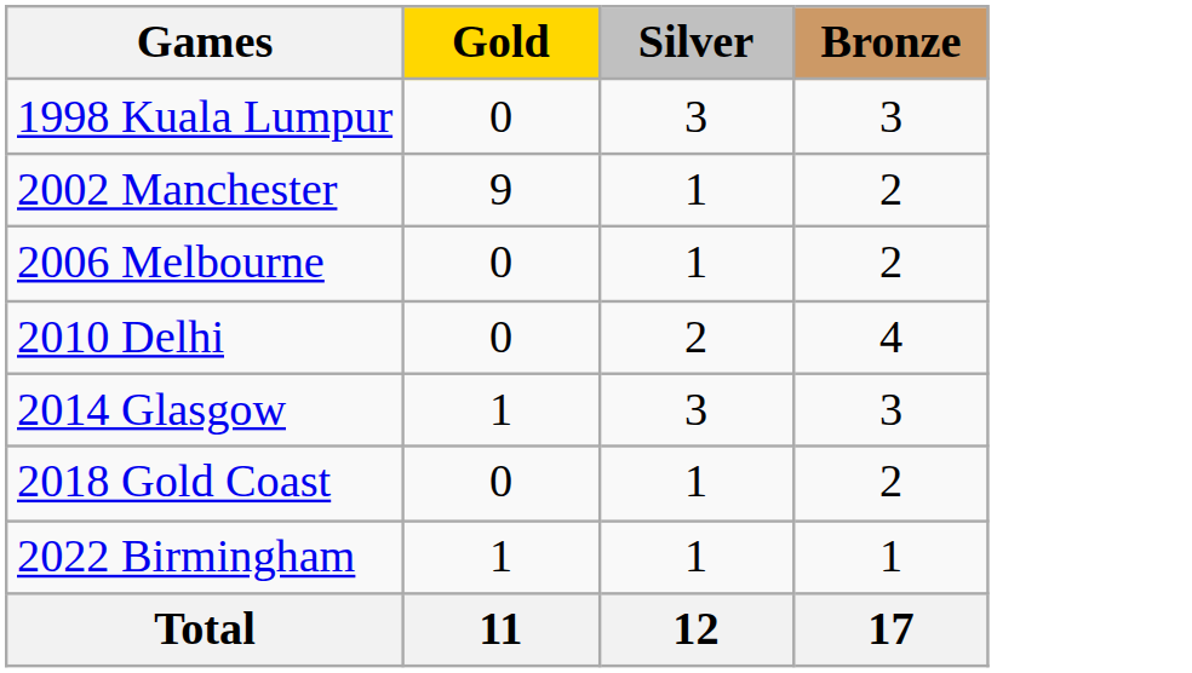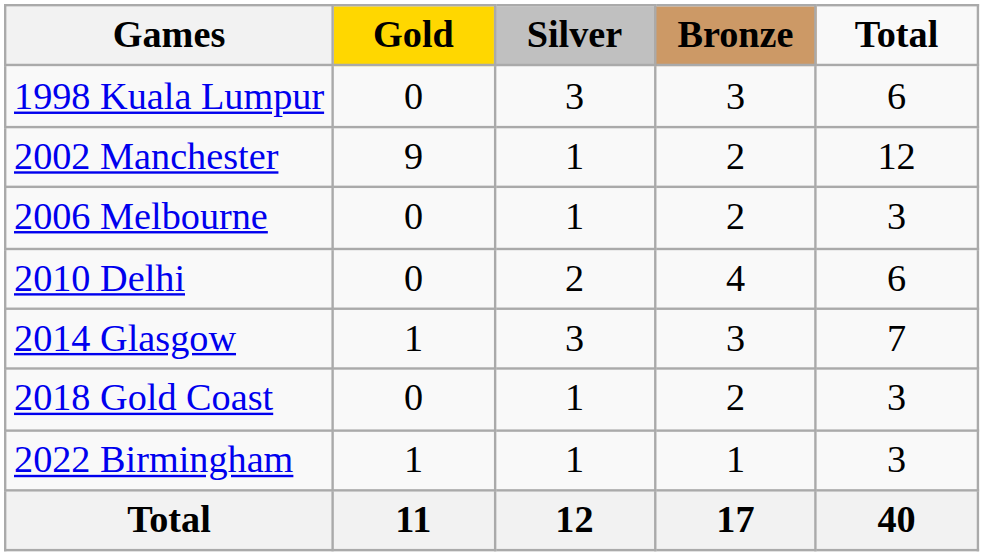+ column: Total | 6 | 12 | 3 | 6 | 7 | 3 | 3 | 40
